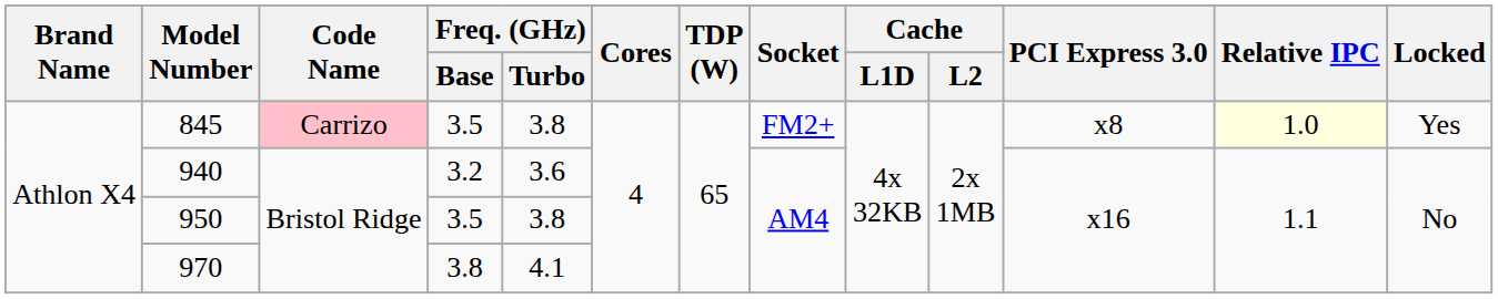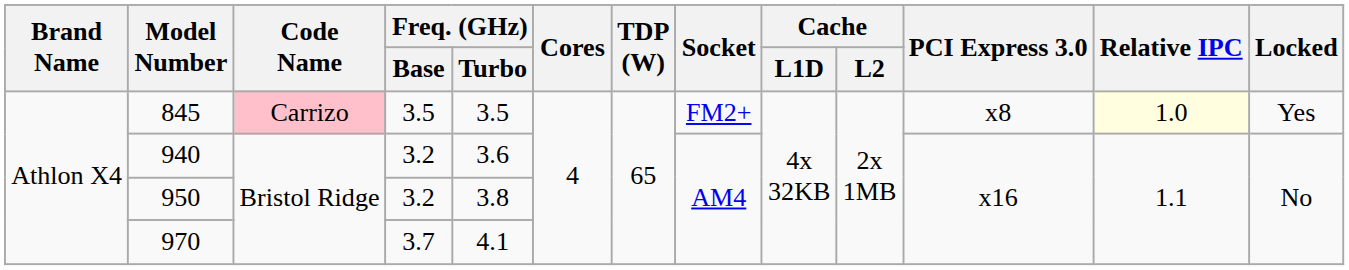845 | Freq. (GHz) / Turbo: 3.8 -> 3.5
950 | Freq. (GHz) / Base: 3.5 -> 3.2
970 | Freq. (GHz) / Base: 3.8 -> 3.7
